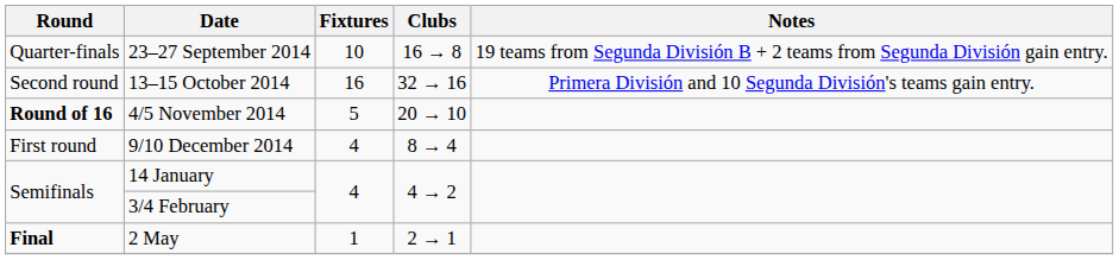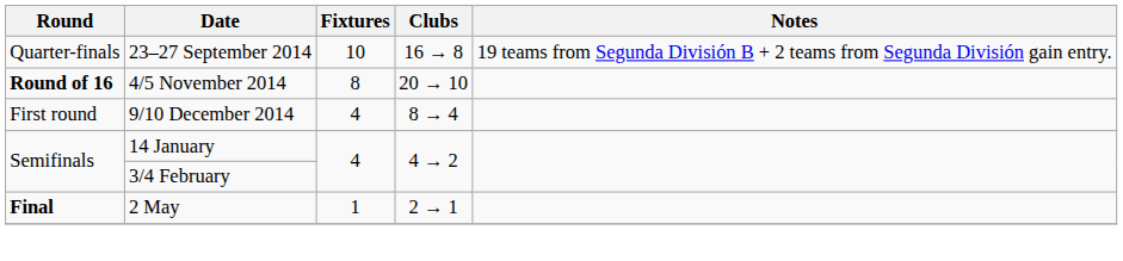- row: Second round | 13–15 October 2014 | 16 | 32 → 16 | Primera División and 10 Segunda División's teams gain entry.
4/5 November 2014 | Fixtures: 5 -> 8
